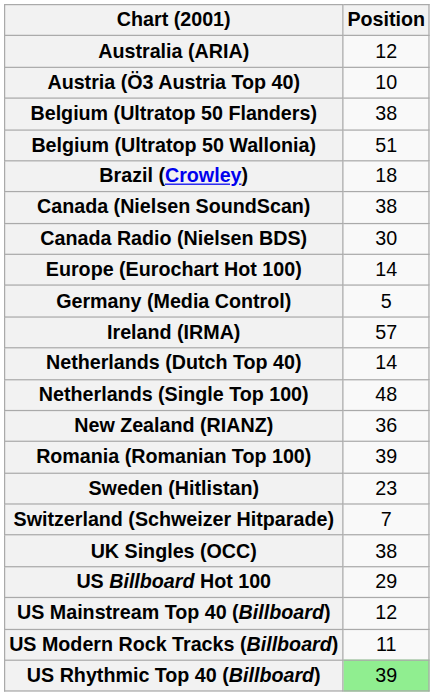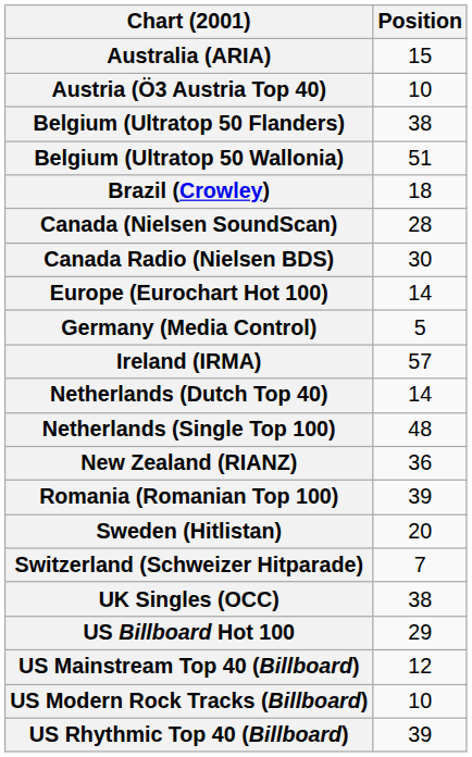Australia (ARIA) | Position: 12 -> 15
Canada (Nielsen SoundScan) | Position: 38 -> 28
Sweden (Hitlistan) | Position: 23 -> 20
US Modern Rock Tracks (Billboard) | Position: 11 -> 10
US Rhythmic Top 40 (Billboard) | Position: lightgreen background -> no background
